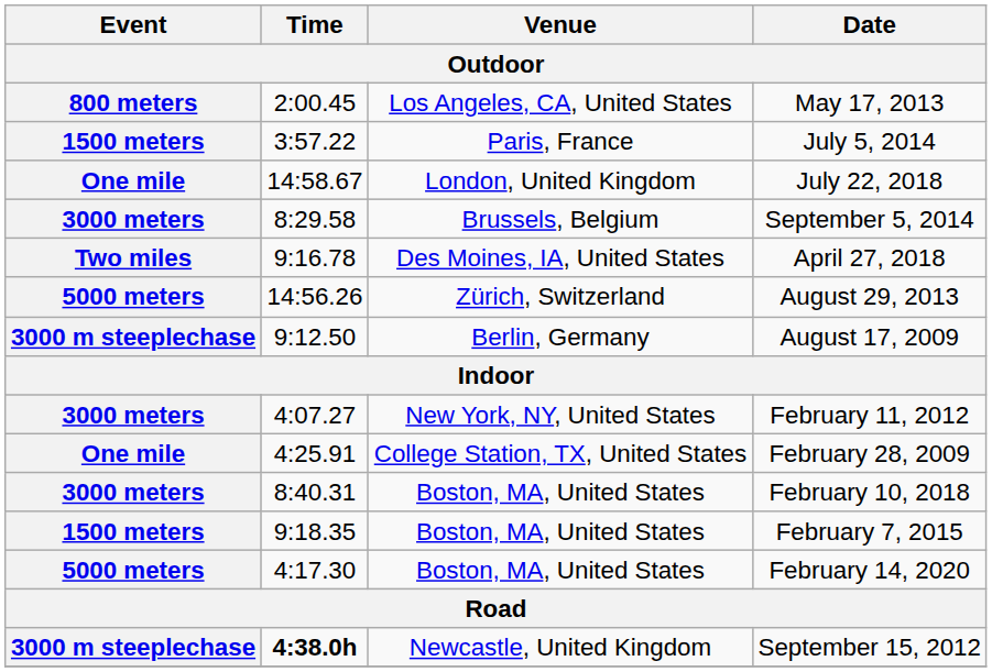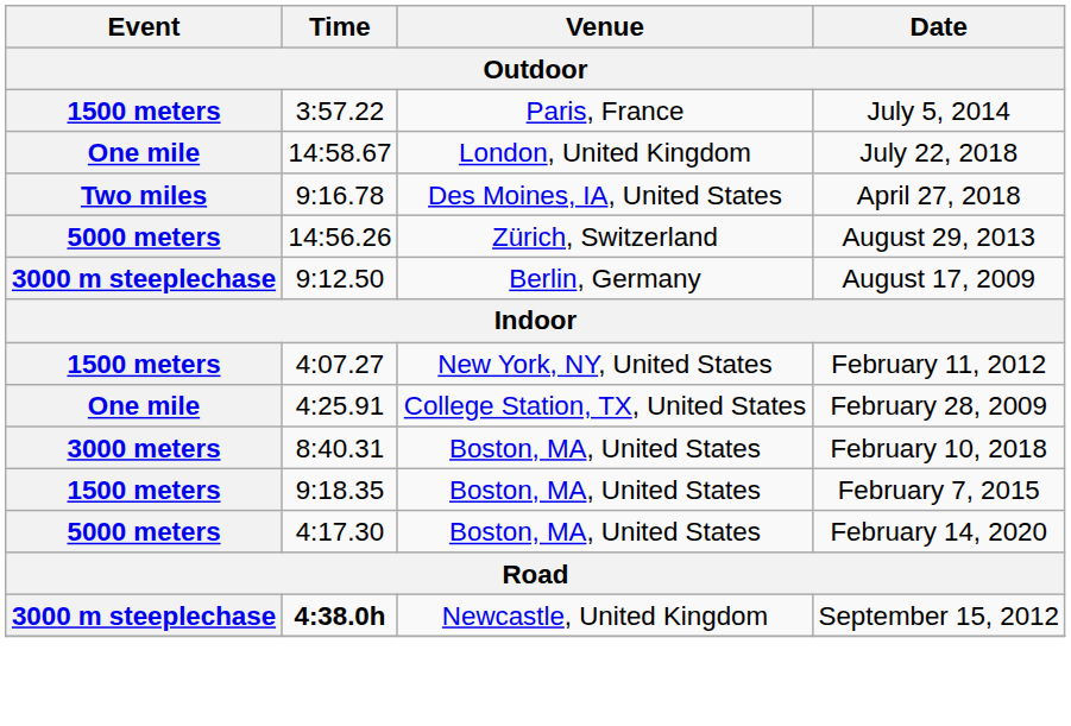- row: 800 meters | 2:00.45 | Los Angeles, CA, United States | May 17, 2013
- row: 3000 meters | 8:29.58 | Brussels, Belgium | September 5, 2014
February 11, 2012 | Event: 3000 meters -> 1500 meters
